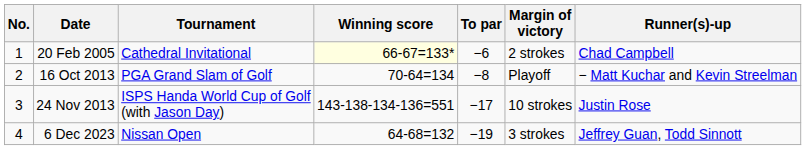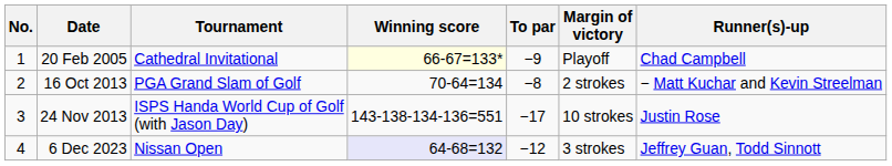20 Feb 2005 | To par: −6 -> −9
20 Feb 2005 | Margin of victory: 2 strokes -> Playoff
16 Oct 2013 | Margin of victory: Playoff -> 2 strokes
6 Dec 2023 | Winning score: no background -> lavender background
6 Dec 2023 | To par: −19 -> −12
